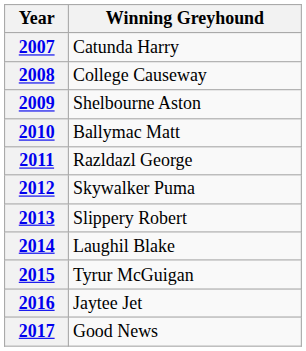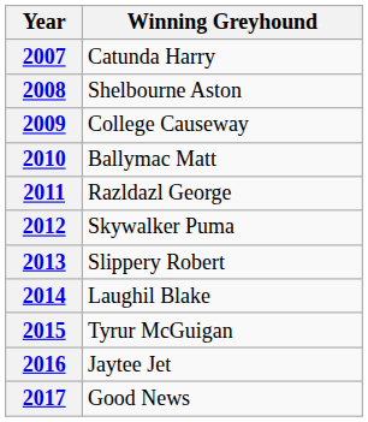2008 | Winning Greyhound: College Causeway -> Shelbourne Aston
2009 | Winning Greyhound: Shelbourne Aston -> College Causeway
